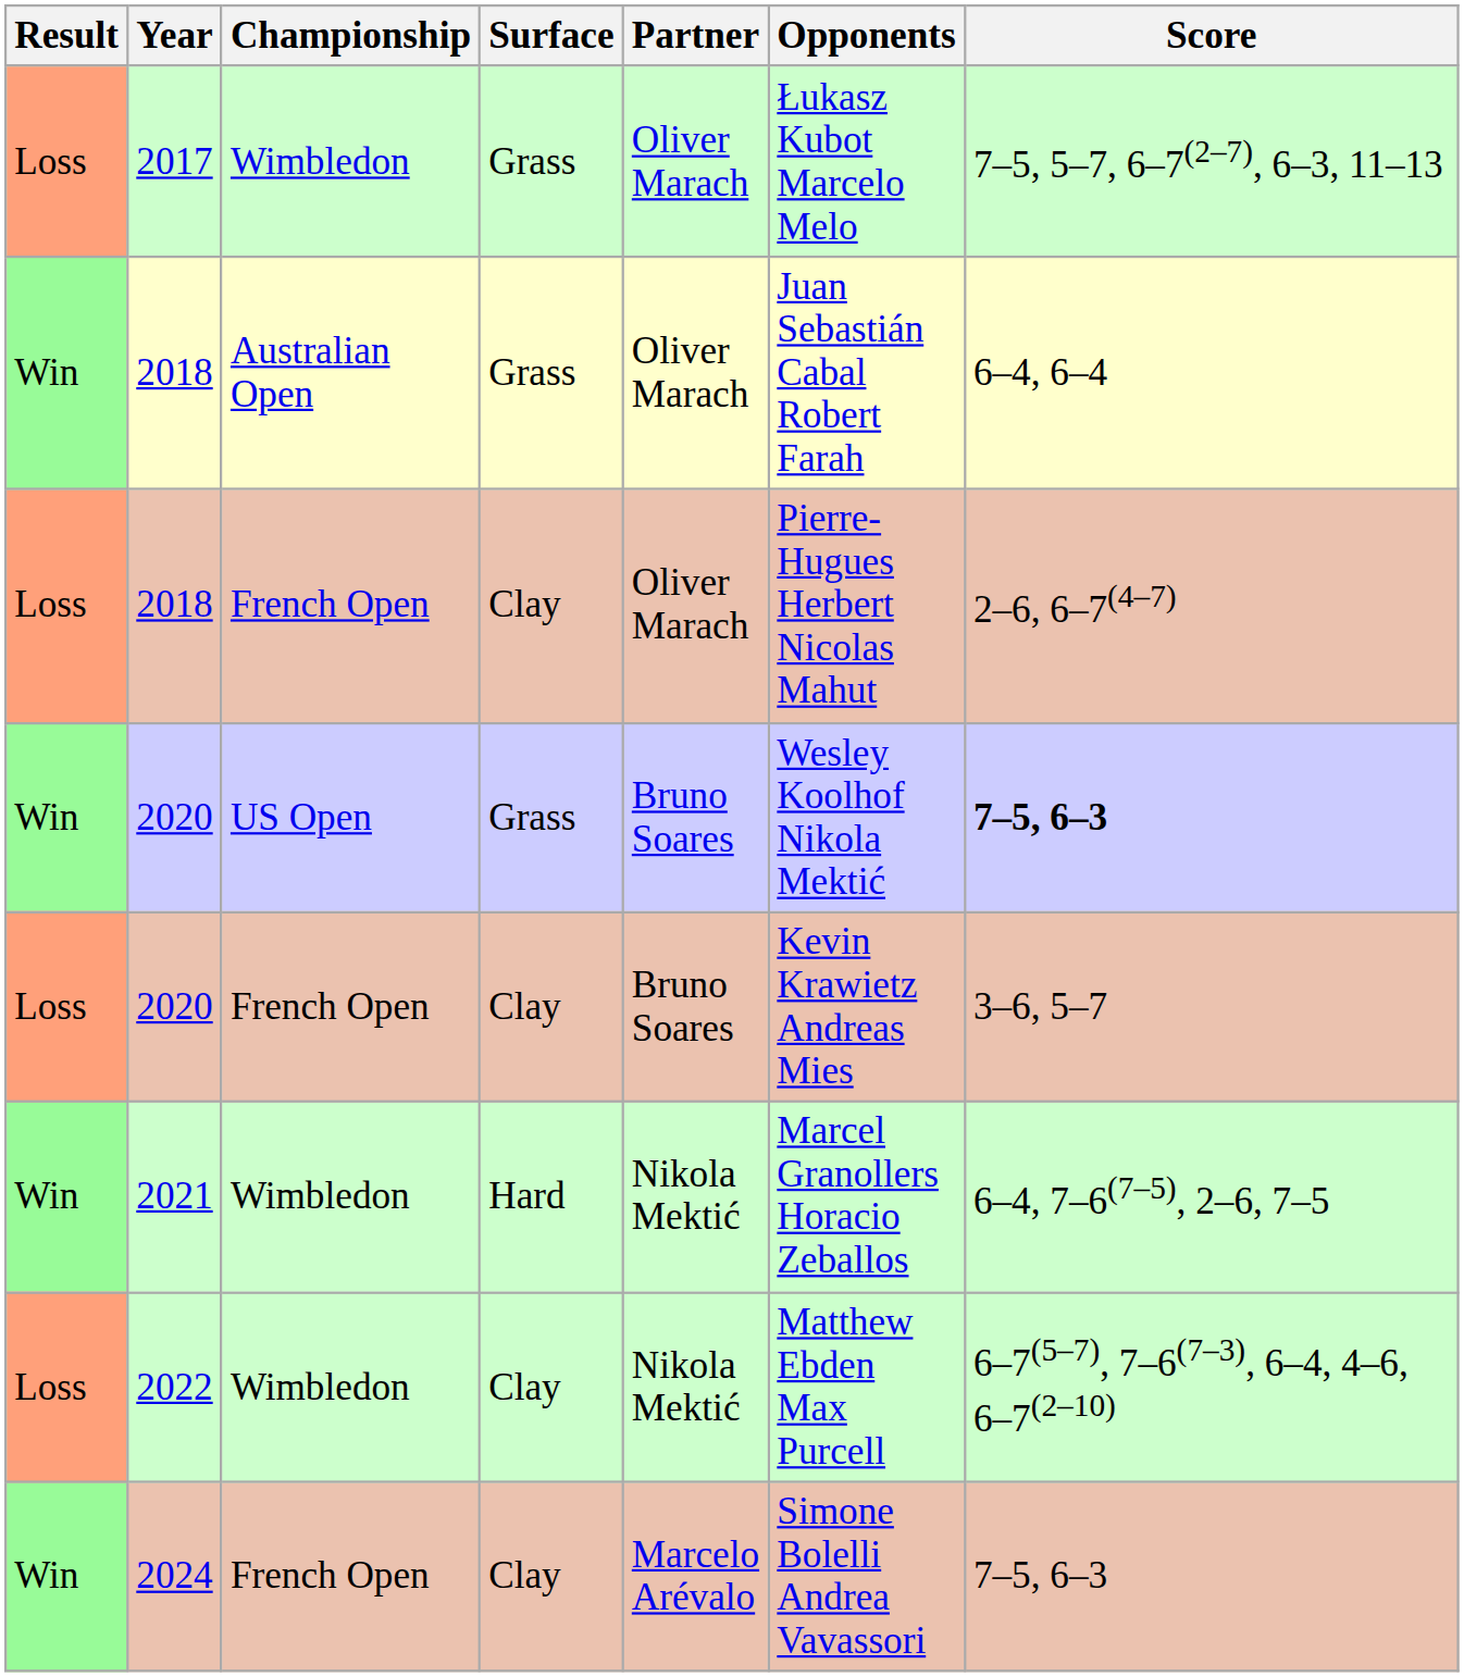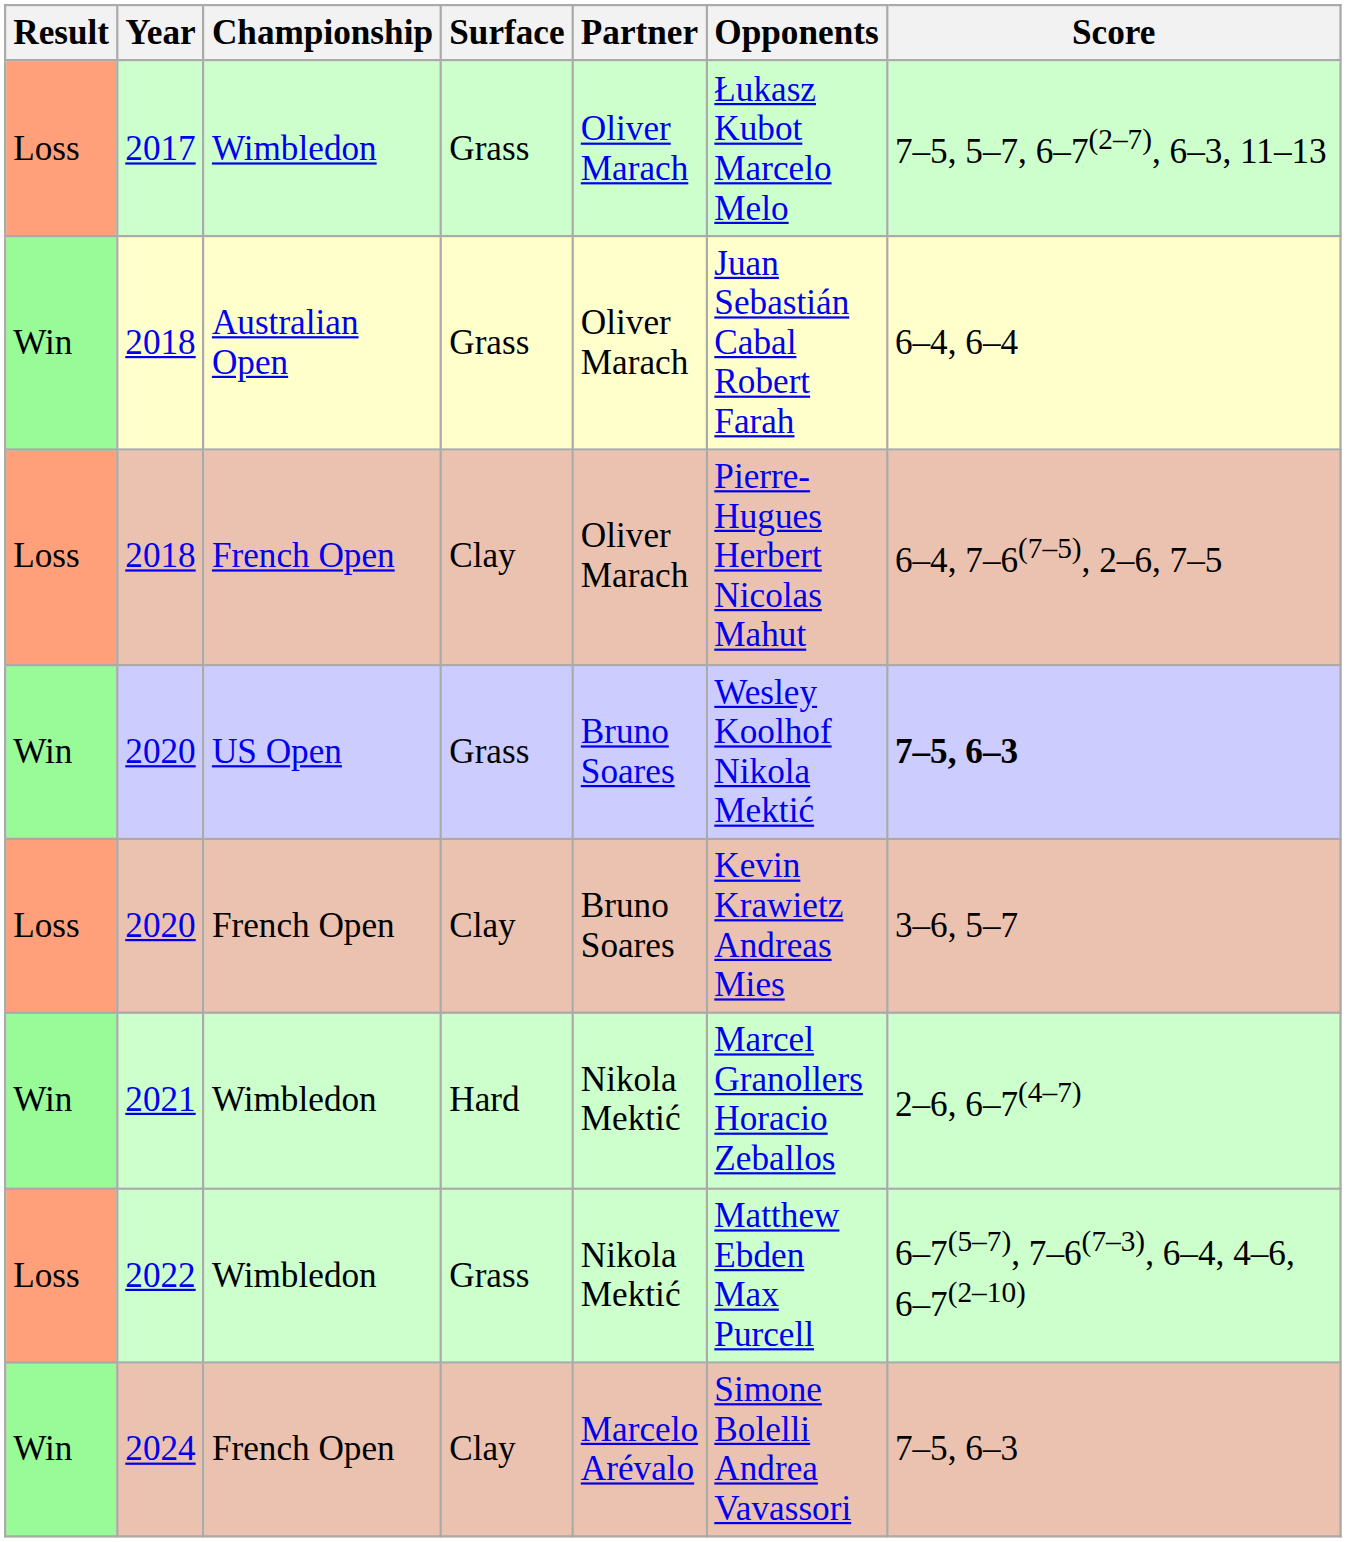2018 / French Open | Score: 2–6, 6–7(4–7) -> 6–4, 7–6(7–5), 2–6, 7–5
2021 | Score: 6–4, 7–6(7–5), 2–6, 7–5 -> 2–6, 6–7(4–7)
2022 | Surface: Clay -> Grass
